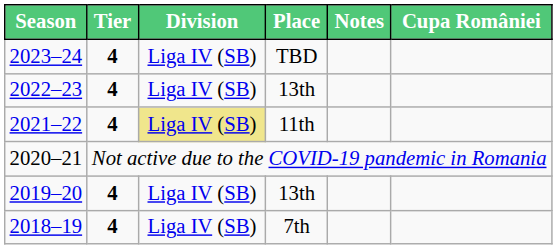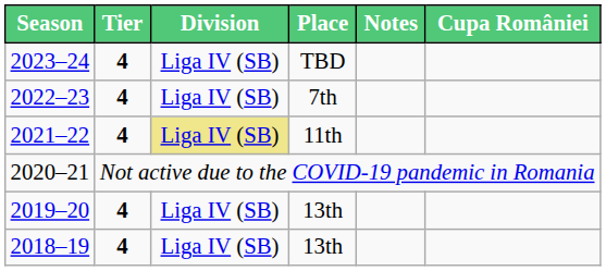2022–23 | Place: 13th -> 7th
2018–19 | Place: 7th -> 13th
